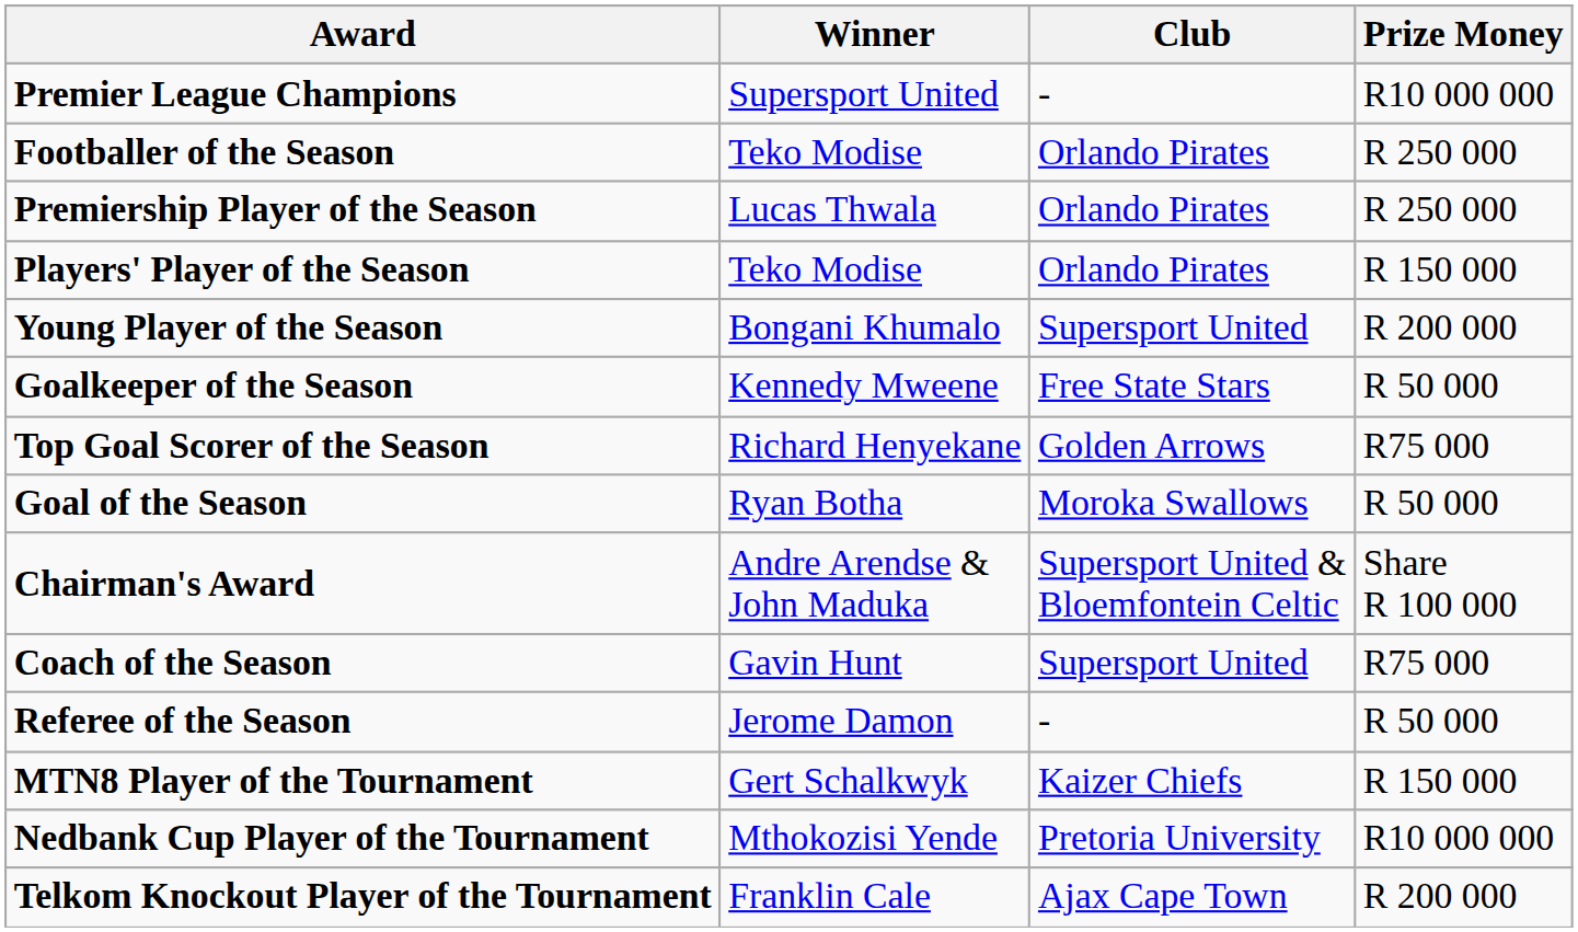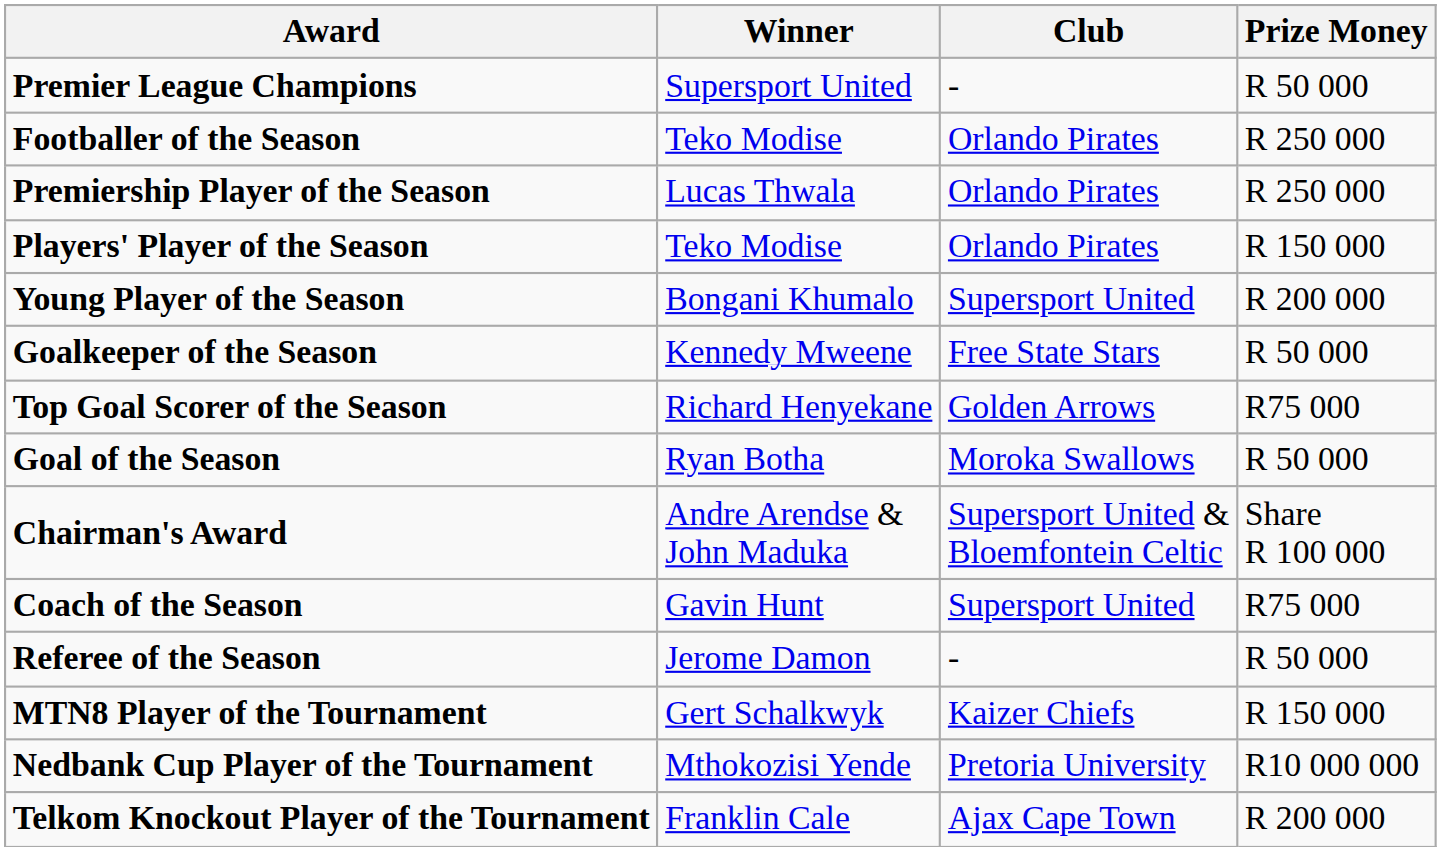Premier League Champions | Prize Money: R10 000 000 -> R 50 000
